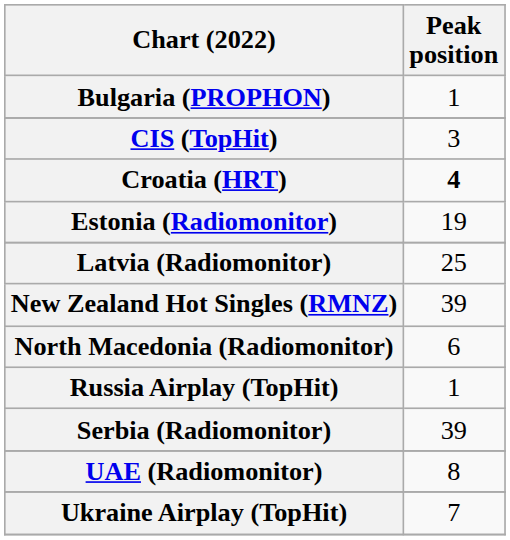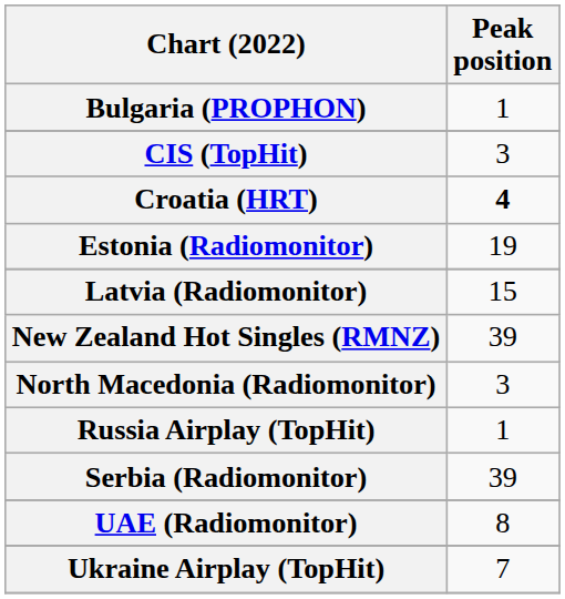Latvia (Radiomonitor) | Peak position: 25 -> 15
North Macedonia (Radiomonitor) | Peak position: 6 -> 3
